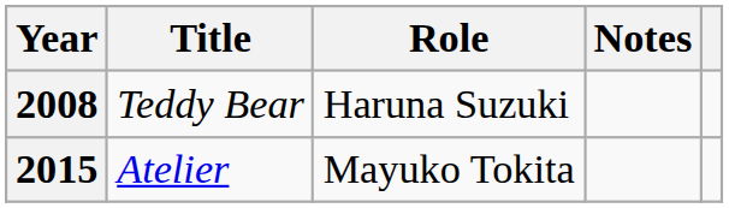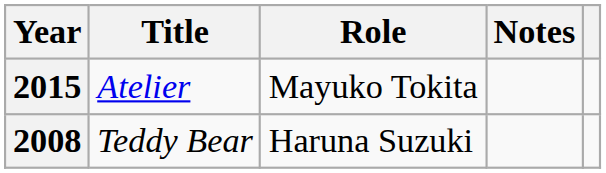rows swapped: 2008 <-> 2015
